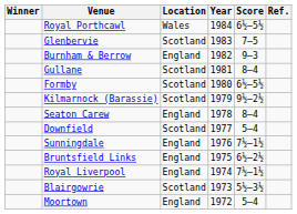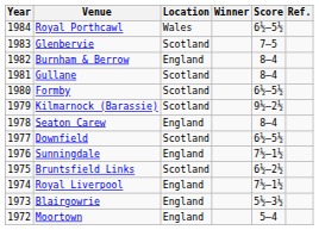columns swapped: Year <-> Winner
Burnham & Berrow | Score: 9–3 -> 8–4
Downfield | Score: 5–4 -> 6½–5½
Bruntsfield Links | Location: England -> Scotland
Blairgowrie | Location: Scotland -> England
